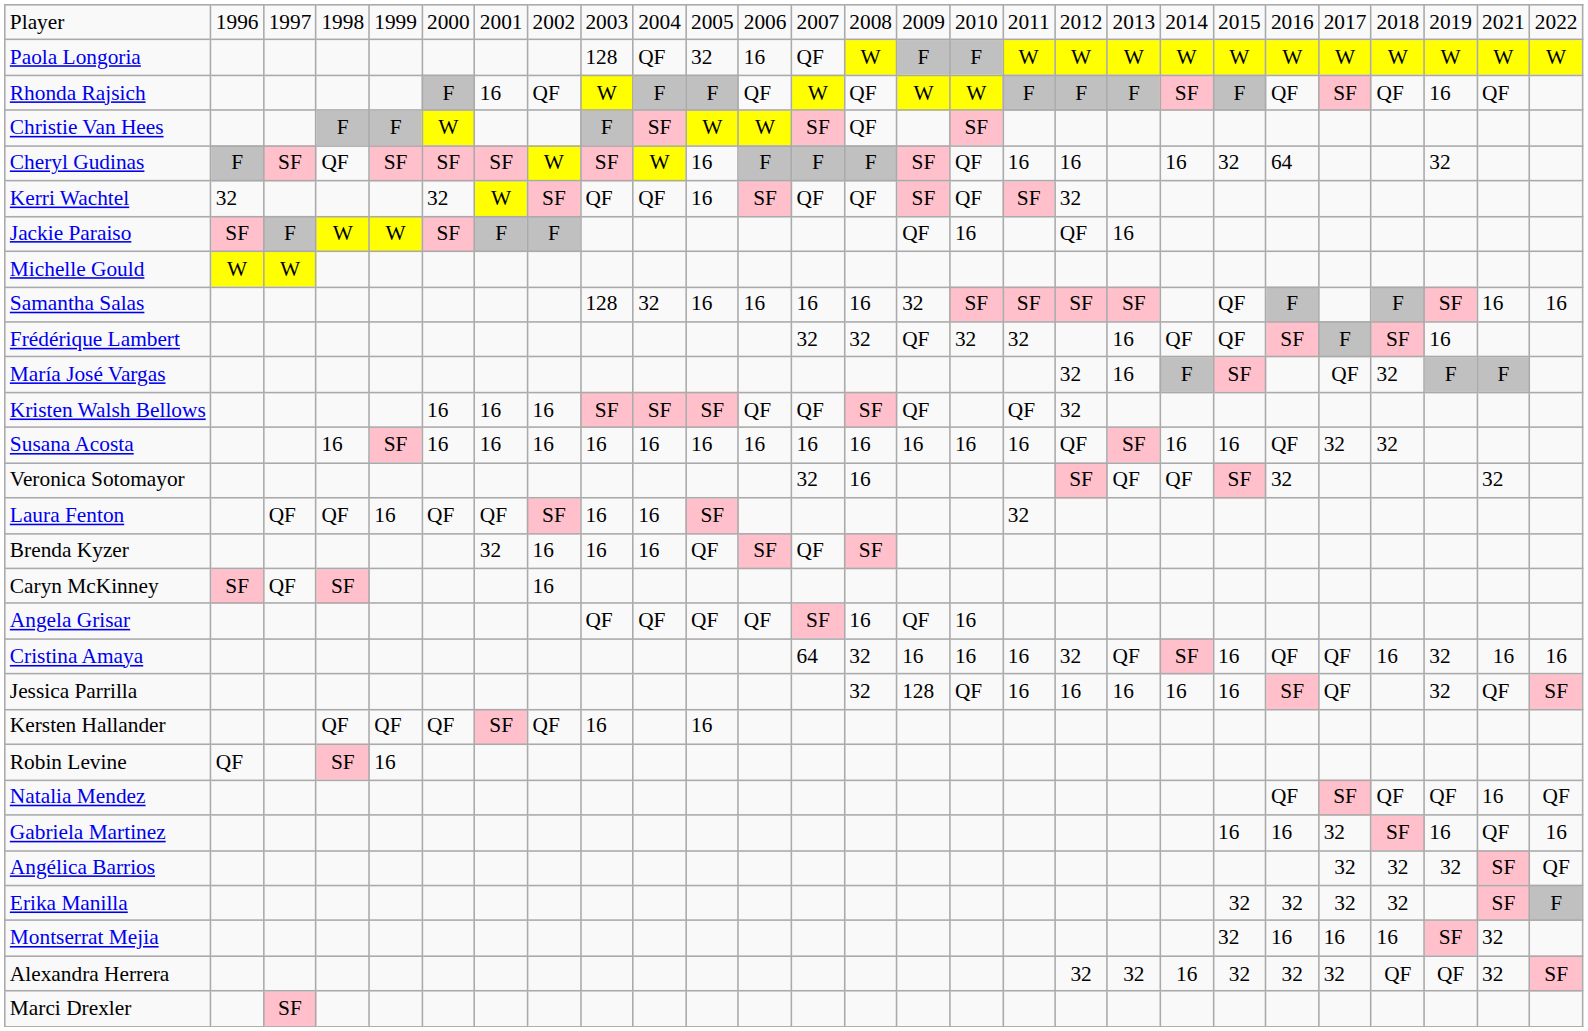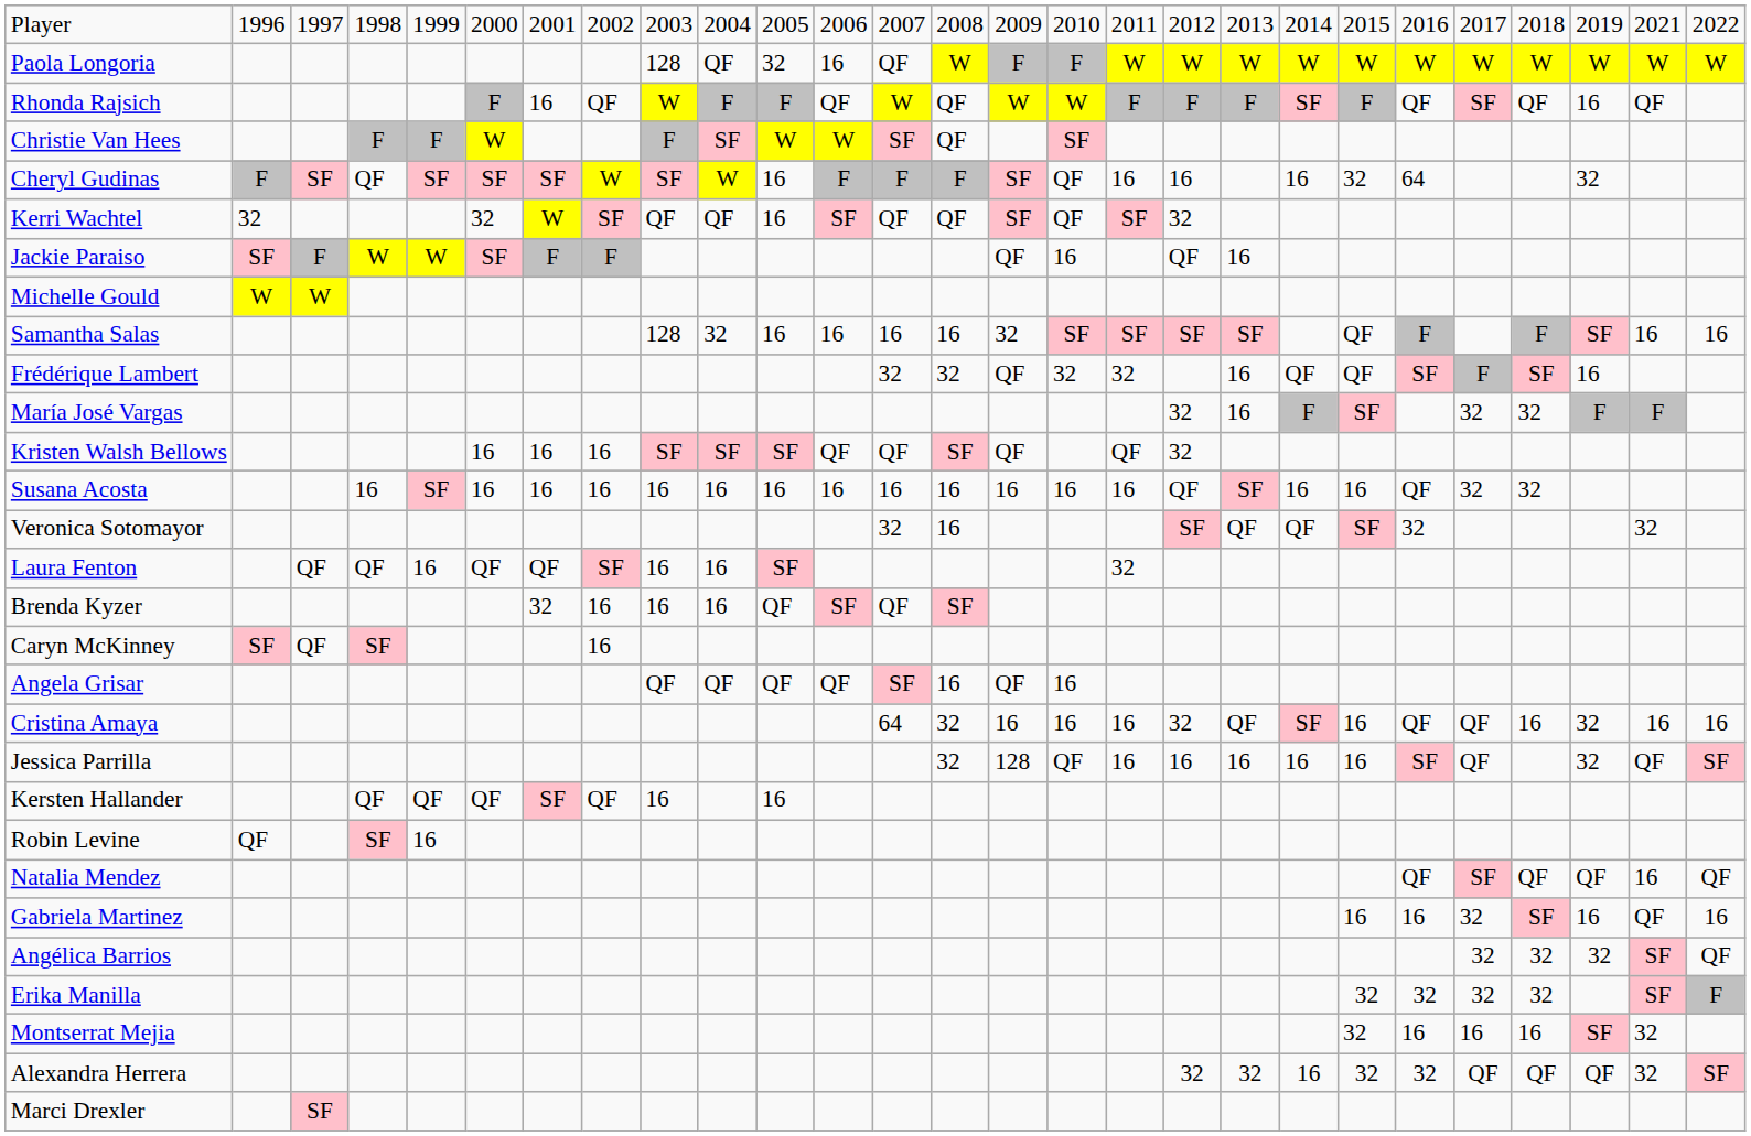María José Vargas | column 23: QF -> 32
Alexandra Herrera | column 23: 32 -> QF
